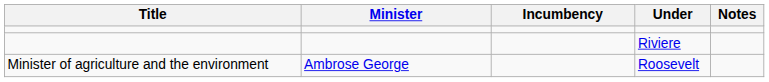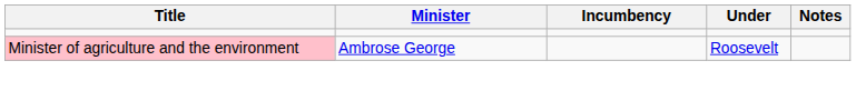- row: Riviere
Roosevelt | Title: no background -> pink background
